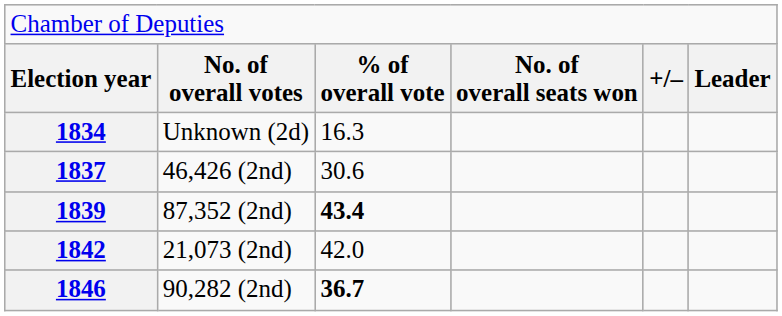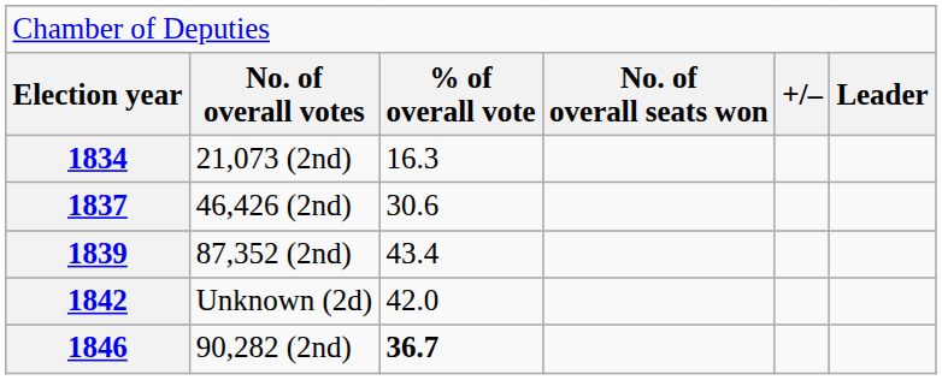1834 | column 2: Unknown (2d) -> 21,073 (2nd)
1839 | column 3: bold -> normal
1842 | column 2: 21,073 (2nd) -> Unknown (2d)
